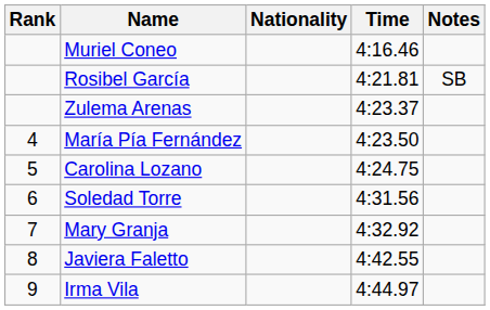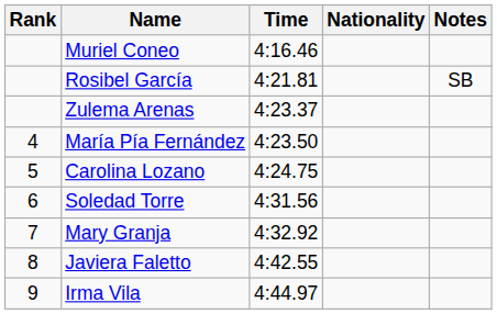columns swapped: Nationality <-> Time
